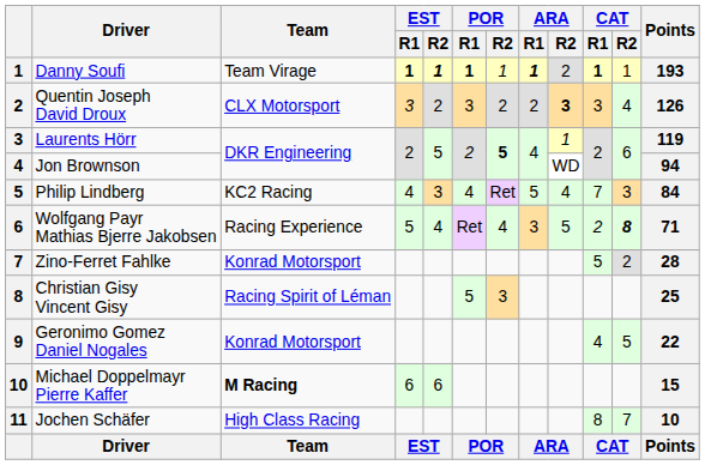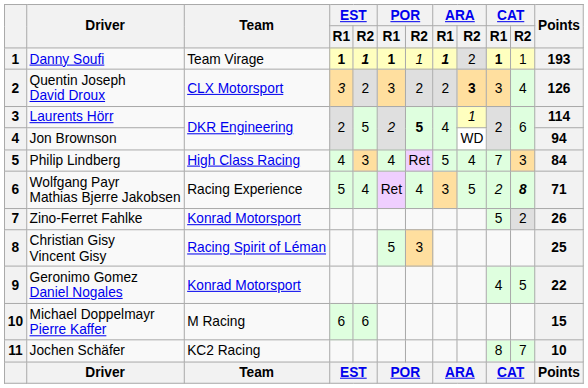Laurents Hörr | Points: 119 -> 114
Philip Lindberg | Team: KC2 Racing -> High Class Racing
Zino-Ferret Fahlke | Points: 28 -> 26
Michael Doppelmayr Pierre Kaffer | Team: bold -> normal
Jochen Schäfer | Team: High Class Racing -> KC2 Racing
